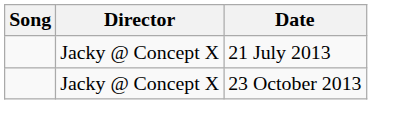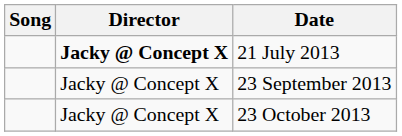21 July 2013 | Director: normal -> bold
+ row: Jacky @ Concept X | 23 September 2013
